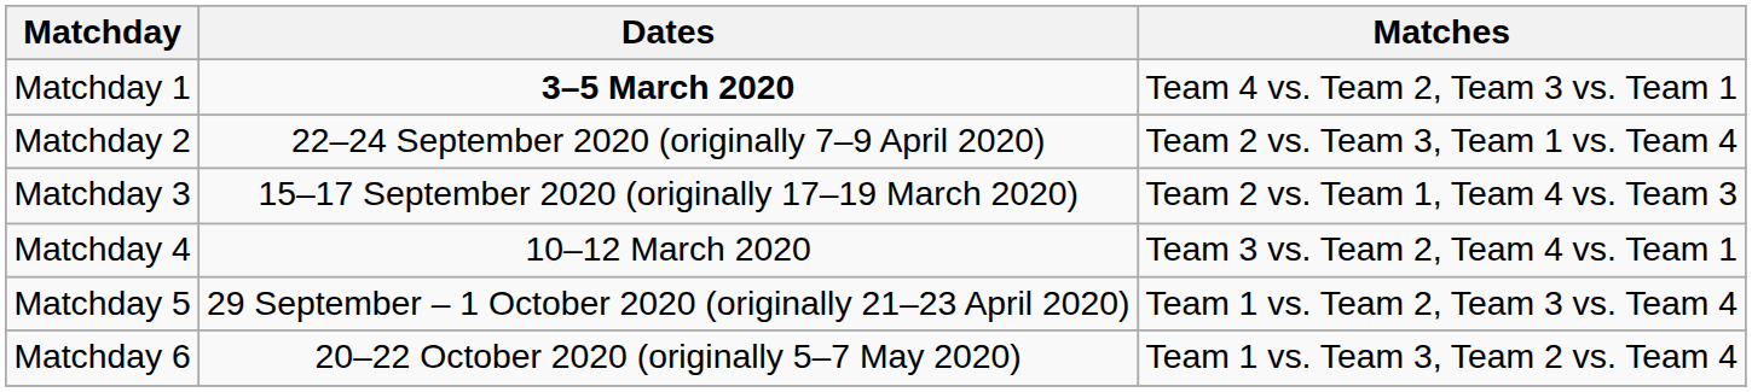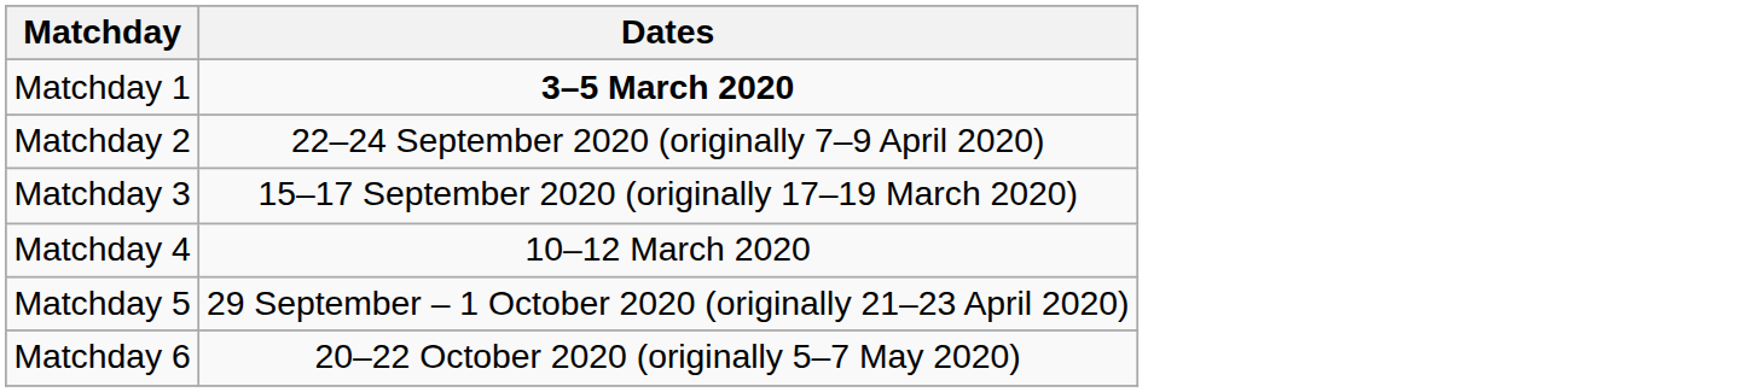- column: Matches | Team 4 vs. Team 2, Team 3 vs. Team 1 | Team 2 vs. Team 3, Team 1 vs. Team 4 | Team 2 vs. Team 1, Team 4 vs. Team 3 | Team 3 vs. Team 2, Team 4 vs. Team 1 | Team 1 vs. Team 2, Team 3 vs. Team 4 | Team 1 vs. Team 3, Team 2 vs. Team 4
